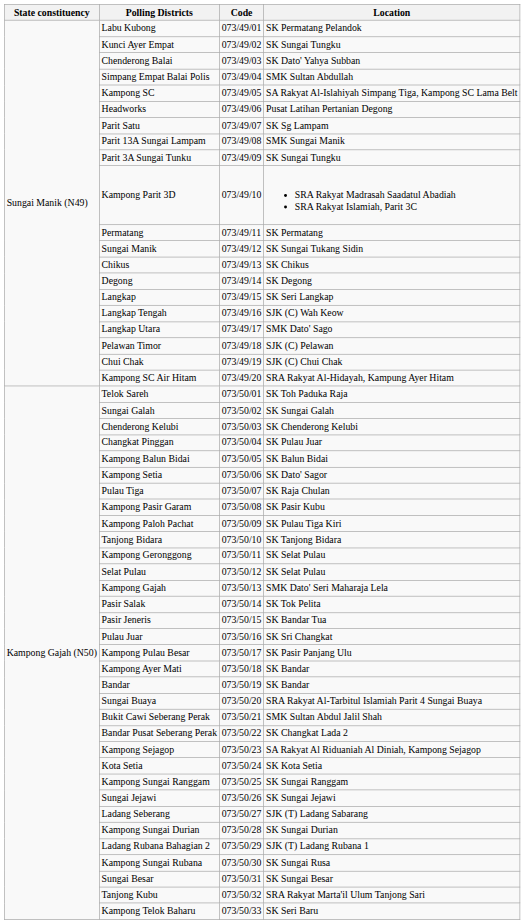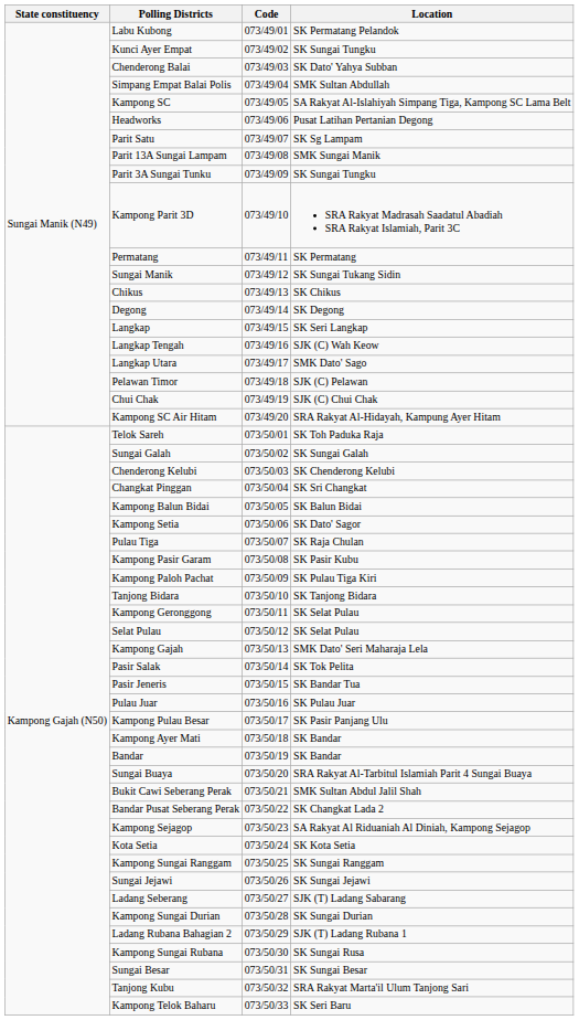Changkat Pinggan | Location: SK Pulau Juar -> SK Sri Changkat
Pulau Juar | Location: SK Sri Changkat -> SK Pulau Juar
